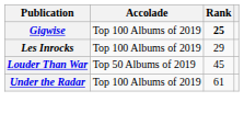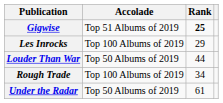Gigwise | Accolade: Top 100 Albums of 2019 -> Top 51 Albums of 2019
Louder Than War | Rank: 45 -> 44
+ row: Rough Trade | Top 100 Albums of 2019 | 34
Under the Radar | Accolade: Top 100 Albums of 2019 -> Top 50 Albums of 2019
